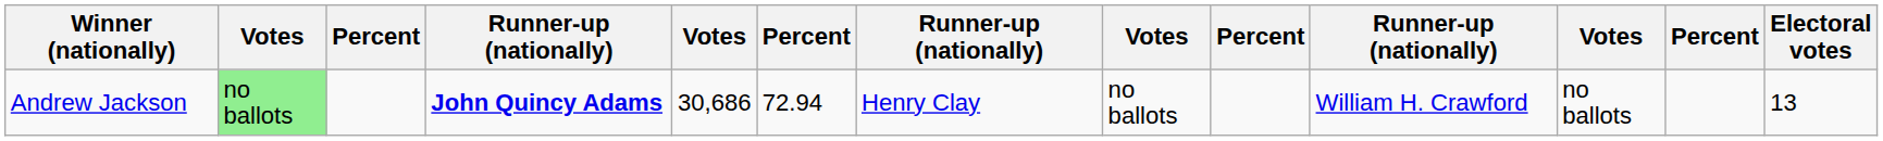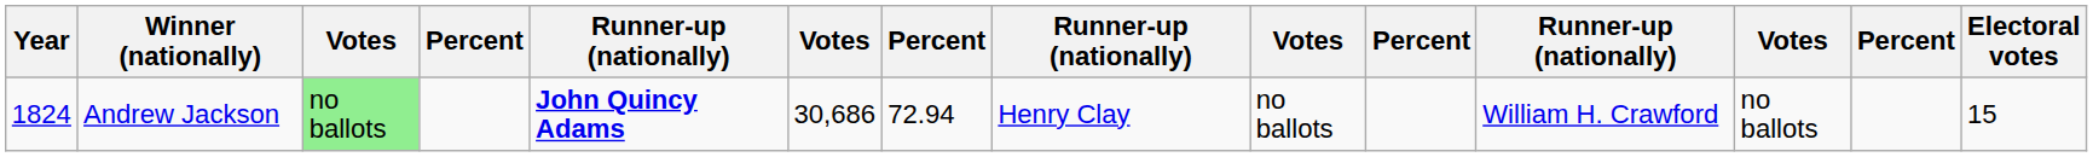+ column: Year | 1824
Andrew Jackson | Electoral votes: 13 -> 15
